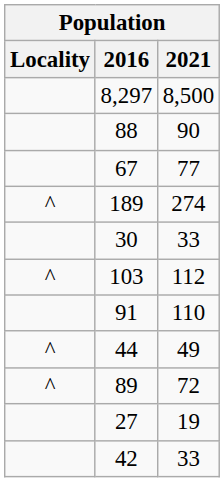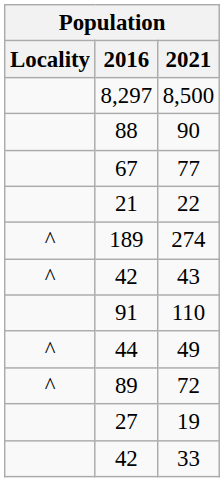+ row: 21 | 22
- row: 30 | 33
- row: ^ | 103 | 112
+ row: ^ | 42 | 43
